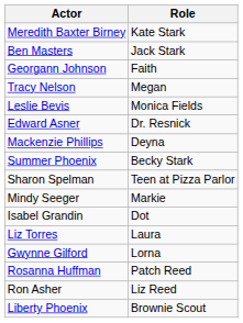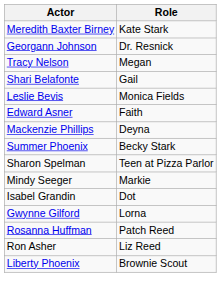- row: Ben Masters | Jack Stark
Georgann Johnson | Role: Faith -> Dr. Resnick
+ row: Shari Belafonte | Gail
Edward Asner | Role: Dr. Resnick -> Faith
- row: Liz Torres | Laura
